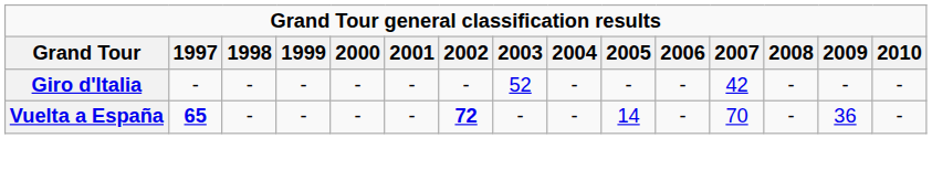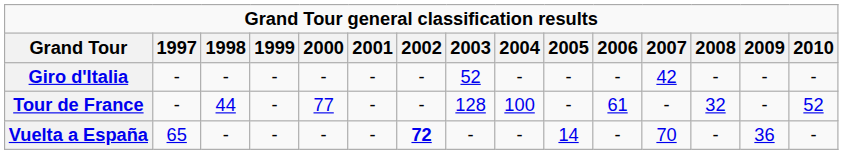+ row: Tour de France | - | 44 | - | 77 | - | - | 128 | 100 | - | 61 | - | 32 | - | 52
Vuelta a España | 1997: bold -> normal
